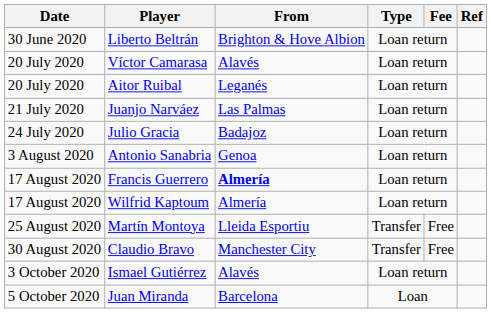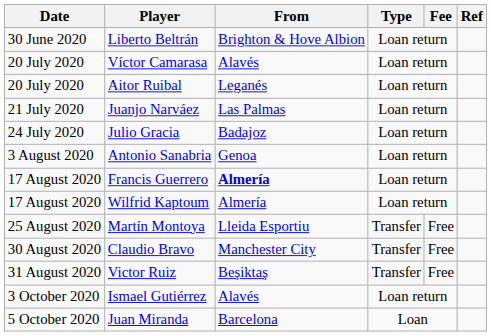+ row: 31 August 2020 | Victor Ruiz | Beşiktaş | Transfer | Free
